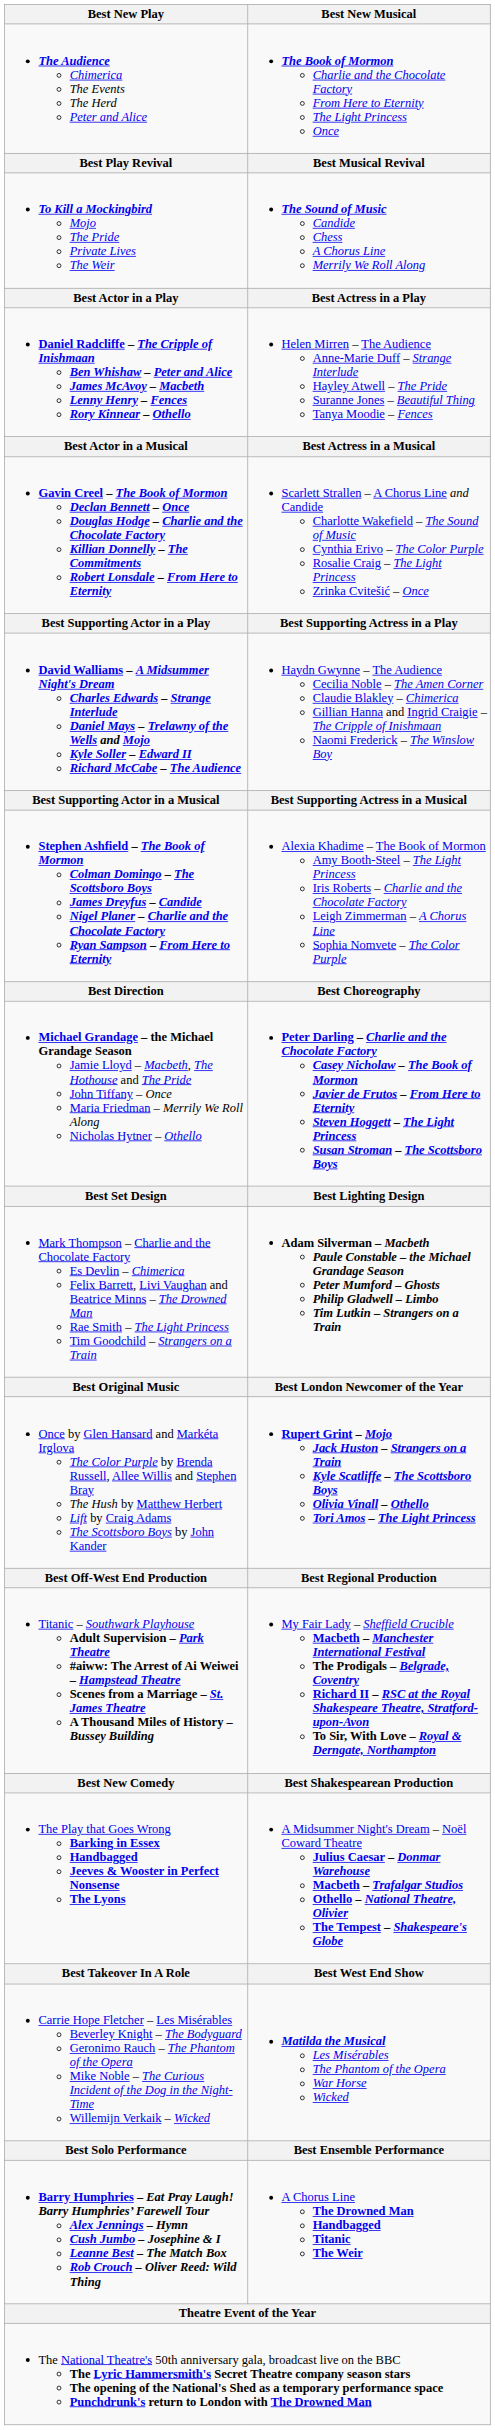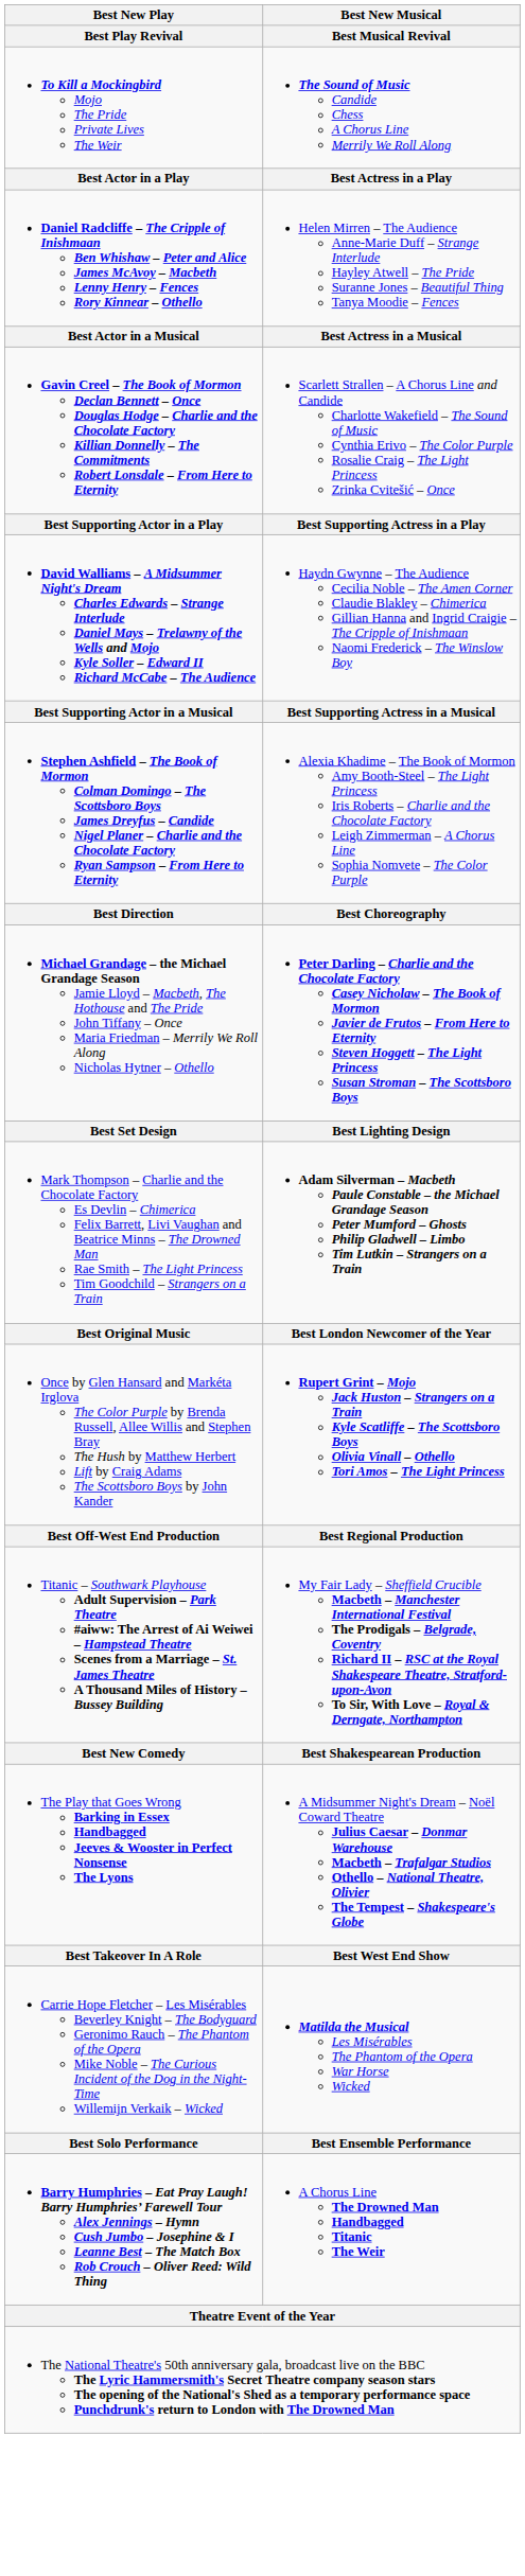- row: The Audience Chimerica The Events The Herd Peter and Alice | The Book of Mormon Charlie and the Chocolate Factory From Here to Eternity The Light Princess Once
